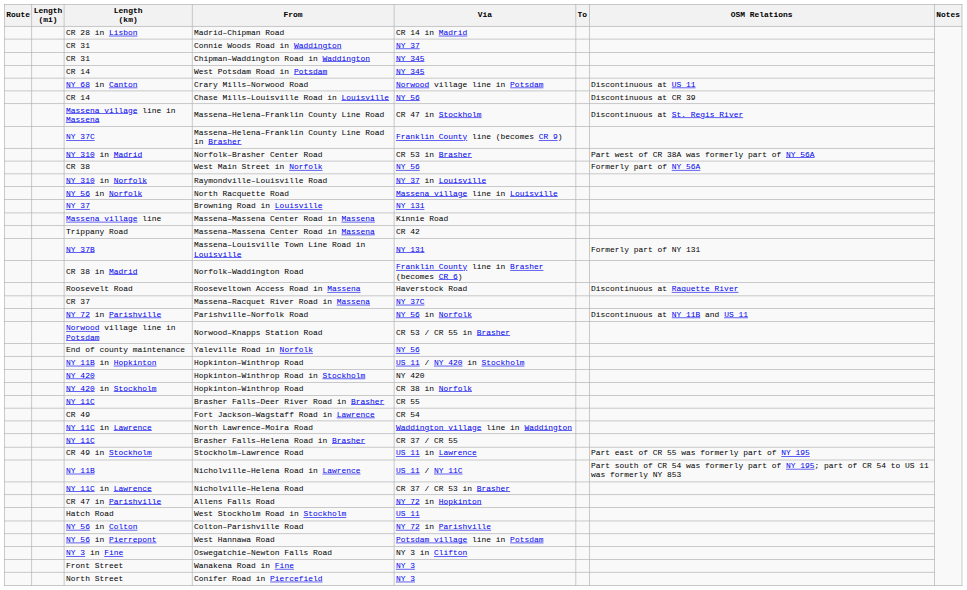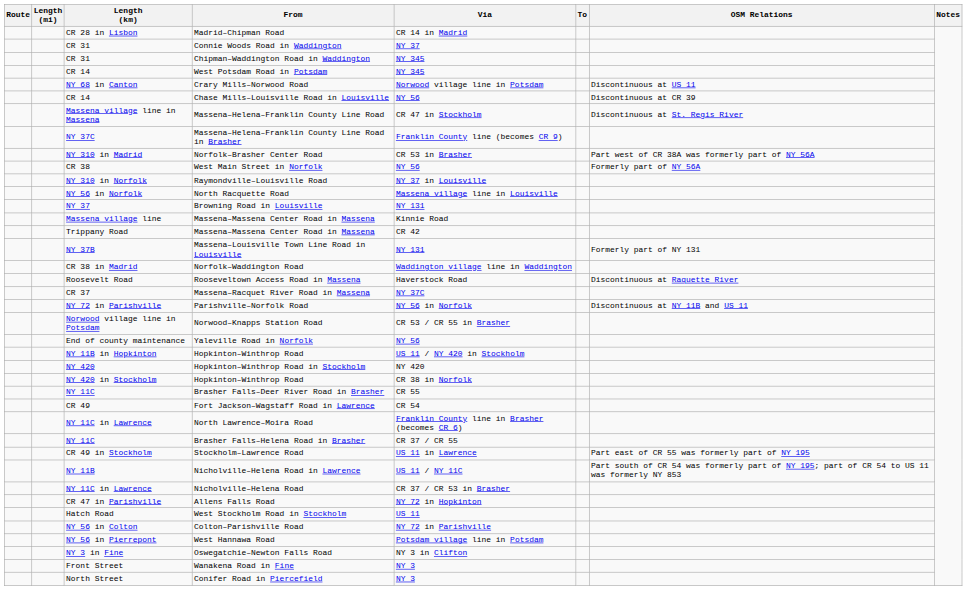Norfolk–Waddington Road | Via: Franklin County line in Brasher (becomes CR 6) -> Waddington village line in Waddington
North Lawrence–Moira Road | Via: Waddington village line in Waddington -> Franklin County line in Brasher (becomes CR 6)
